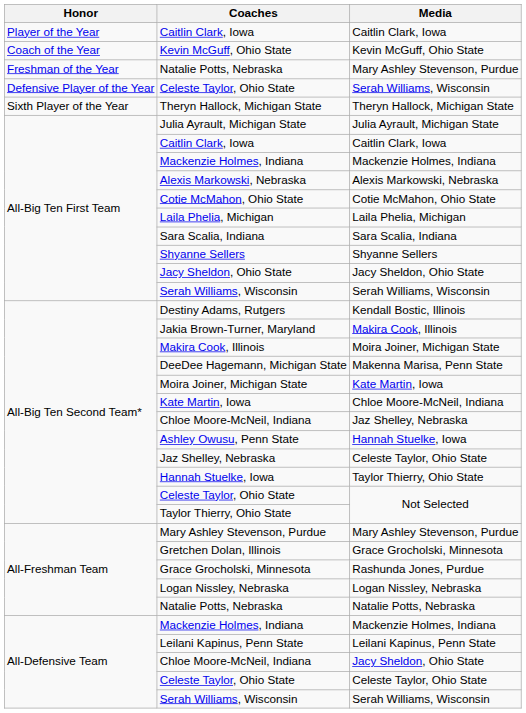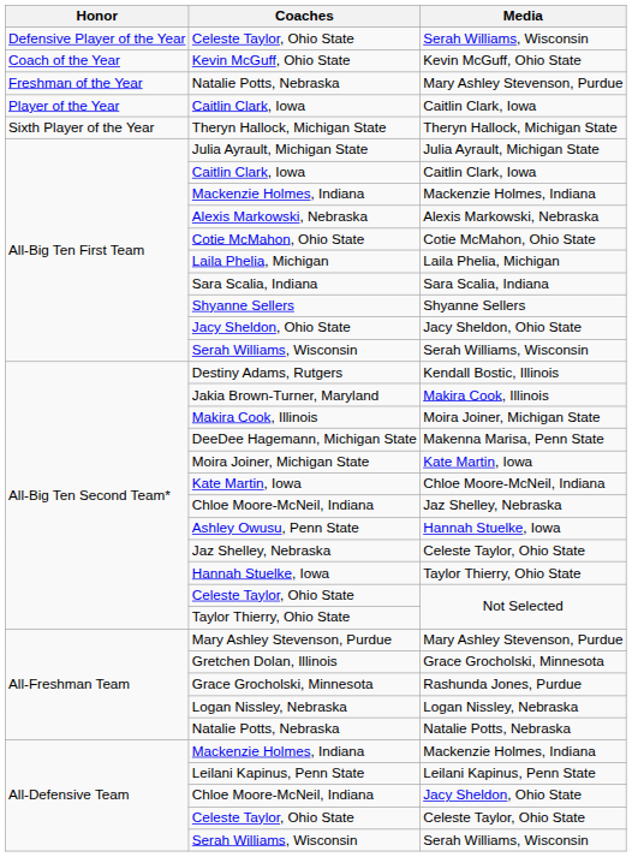rows swapped: Player of the Year / Caitlin Clark, Iowa <-> Defensive Player of the Year / Celeste Taylor, Ohio State
